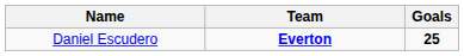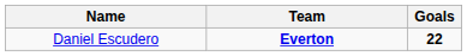Daniel Escudero | Goals: 25 -> 22
